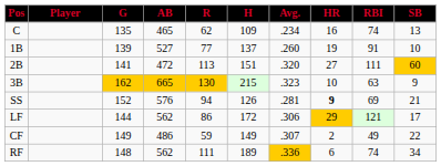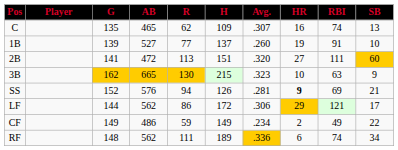C | Avg.: .234 -> .307
CF | Avg.: .307 -> .234
